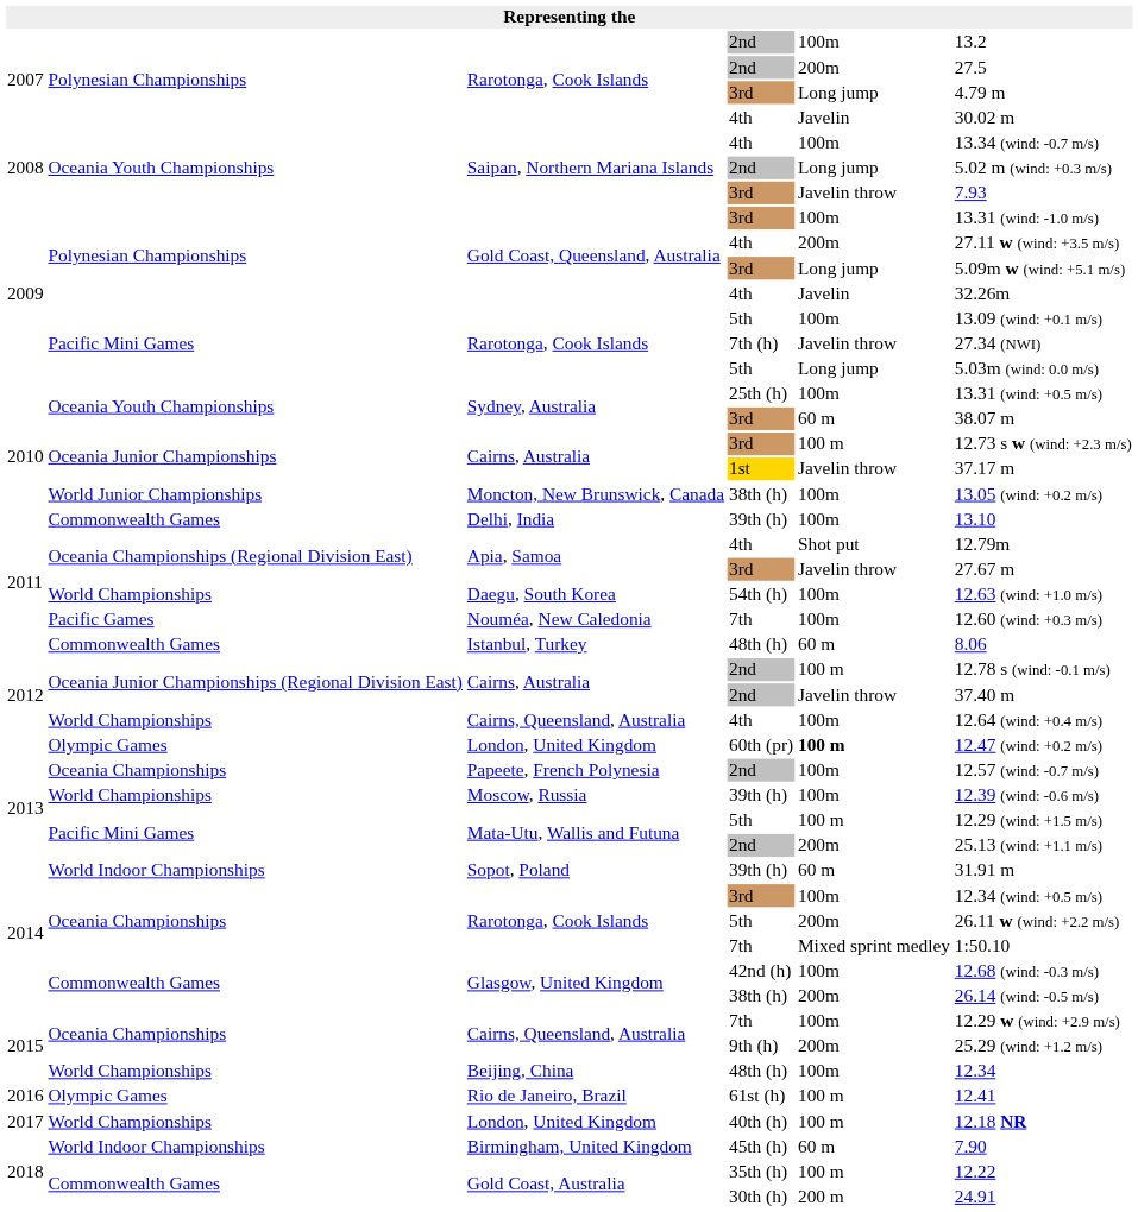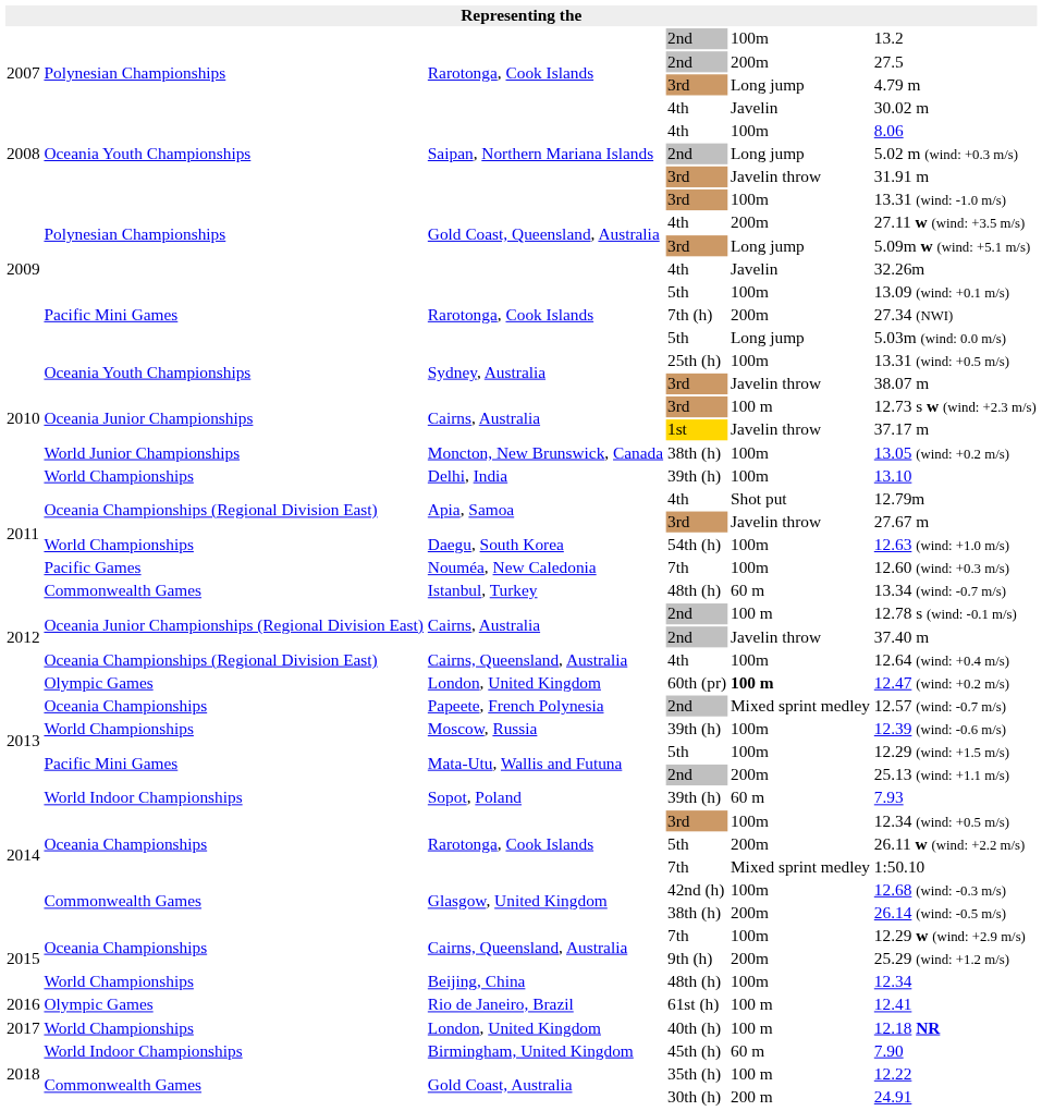Saipan, Northern Mariana Islands / 4th | column 6: 13.34 (wind: -0.7 m/s) -> 8.06
Saipan, Northern Mariana Islands / 3rd | column 6: 7.93 -> 31.91 m
Rarotonga, Cook Islands / 7th (h) | column 5: Javelin throw -> 200m
Sydney, Australia / 3rd | column 5: 60 m -> Javelin throw
Delhi, India | column 2: Commonwealth Games -> World Championships
Istanbul, Turkey | column 6: 8.06 -> 13.34 (wind: -0.7 m/s)
Cairns, Queensland, Australia / 4th | column 2: World Championships -> Oceania Championships (Regional Division East)
Papeete, French Polynesia | column 5: 100m -> Mixed sprint medley
Mata-Utu, Wallis and Futuna / 5th | column 5: 100 m -> 100m
Sopot, Poland | column 6: 31.91 m -> 7.93
